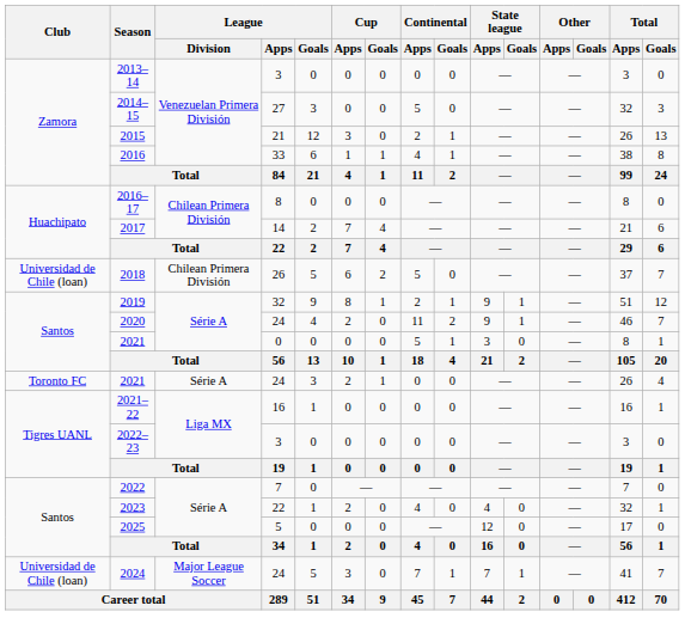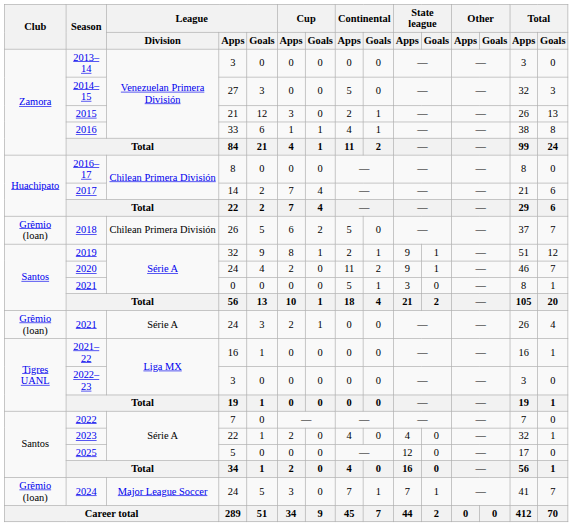2018 | Club: Universidad de Chile (loan) -> Grêmio (loan)
2021 / 24 | Club: Toronto FC -> Grêmio (loan)
2024 | Club: Universidad de Chile (loan) -> Grêmio (loan)
